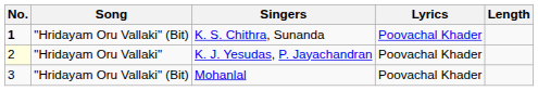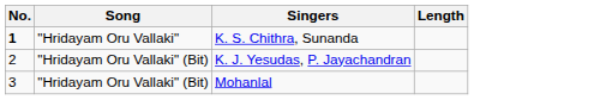- column: Lyrics | Poovachal Khader | Poovachal Khader | Poovachal Khader
K. S. Chithra, Sunanda | Song: "Hridayam Oru Vallaki" (Bit) -> "Hridayam Oru Vallaki"
K. J. Yesudas, P. Jayachandran | No.: lightyellow background -> no background
K. J. Yesudas, P. Jayachandran | Song: "Hridayam Oru Vallaki" -> "Hridayam Oru Vallaki" (Bit)
